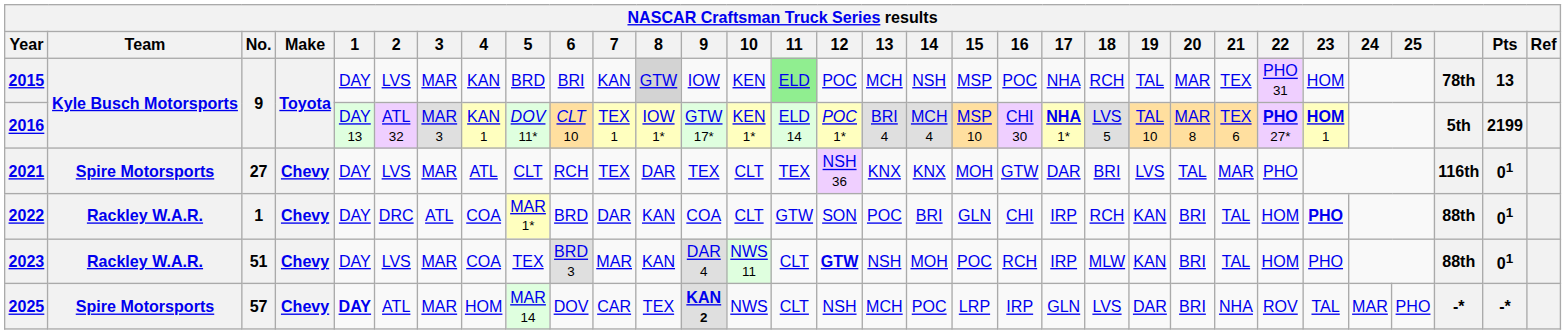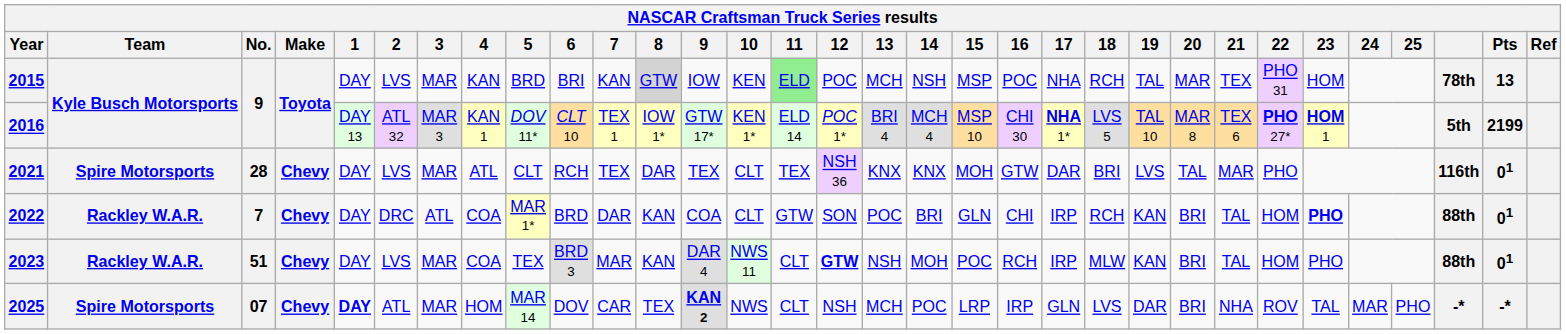2021 | No.: 27 -> 28
2022 | No.: 1 -> 7
2025 | No.: 57 -> 07
